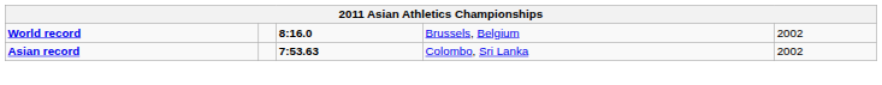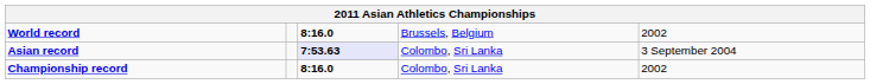Asian record | column 3: no background -> lavender background
Asian record | column 5: 2002 -> 3 September 2004
+ row: Championship record | 8:16.0 | Colombo, Sri Lanka | 2002
